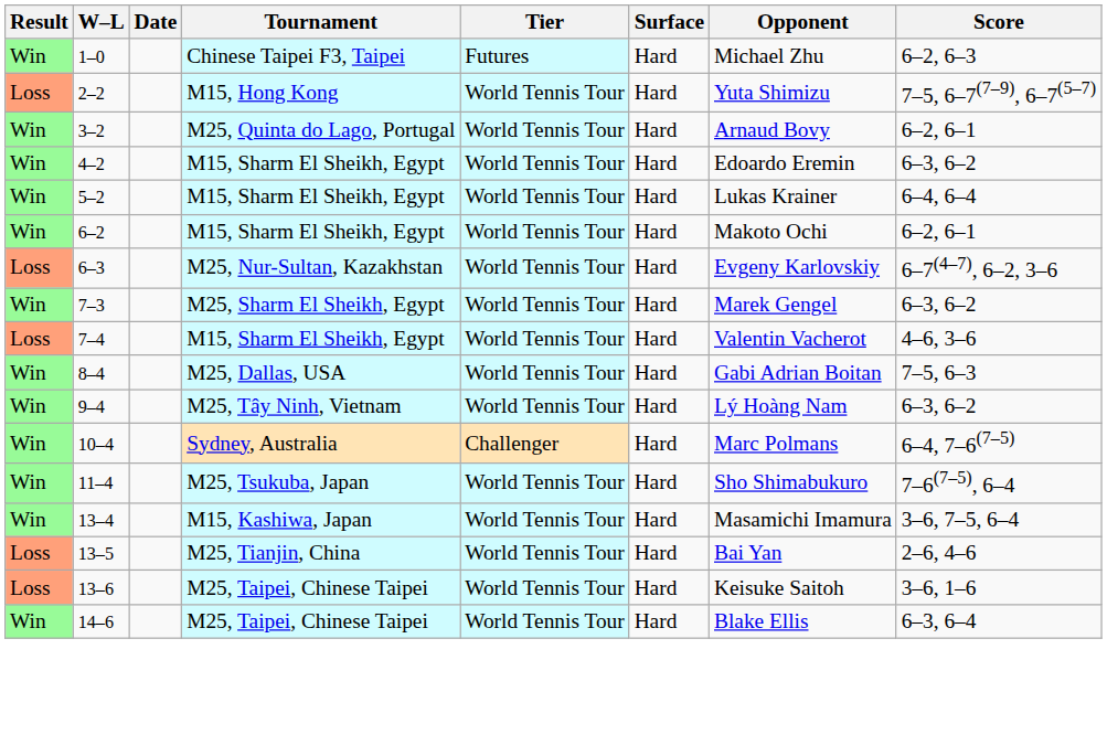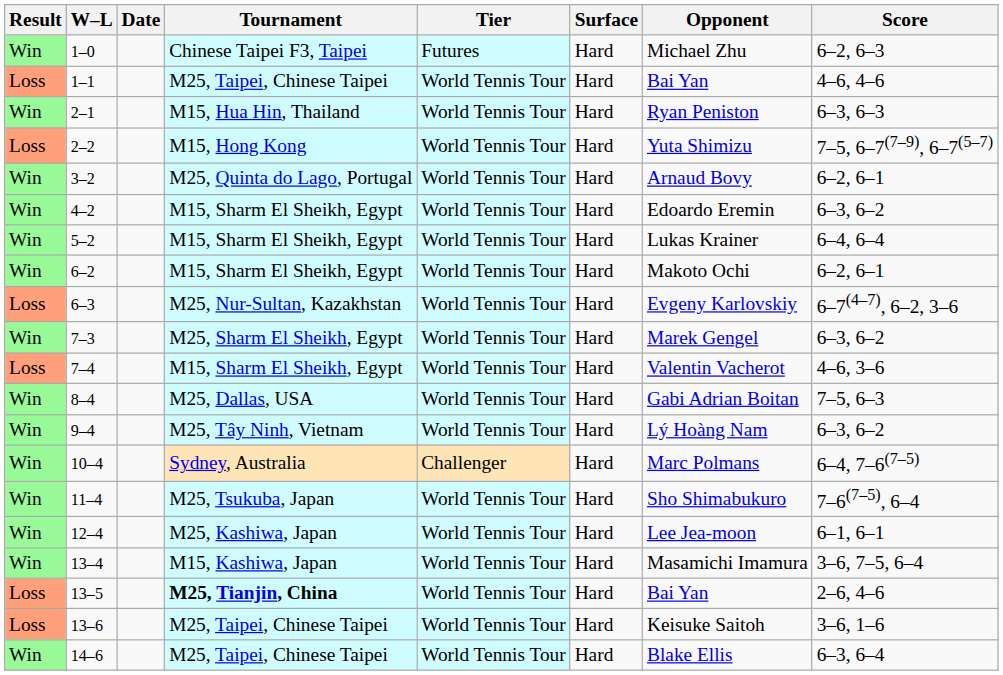+ row: Loss | 1–1 | M25, Taipei, Chinese Taipei | World Tennis Tour | Hard | Bai Yan | 4–6, 4–6
+ row: Win | 2–1 | M15, Hua Hin, Thailand | World Tennis Tour | Hard | Ryan Peniston | 6–3, 6–3
+ row: Win | 12–4 | M25, Kashiwa, Japan | World Tennis Tour | Hard | Lee Jea-moon | 6–1, 6–1
13–5 | Tournament: normal -> bold
